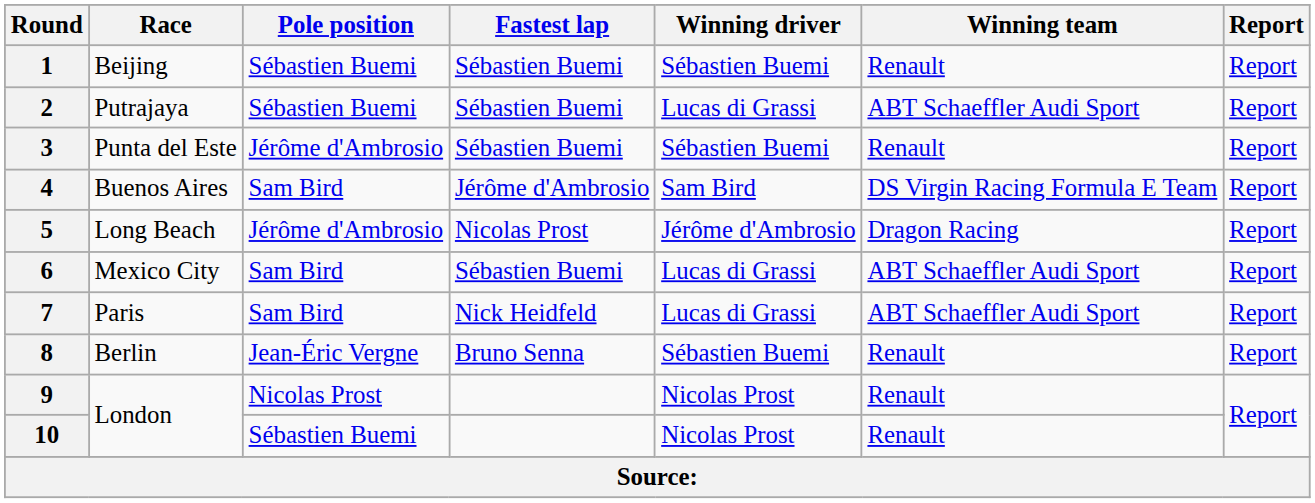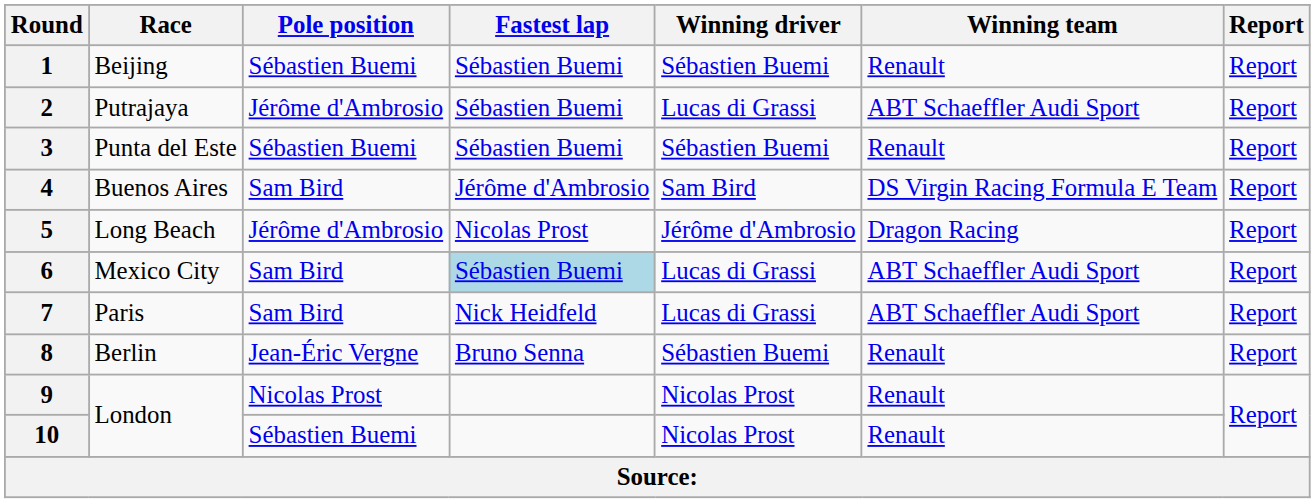2 | Pole position: Sébastien Buemi -> Jérôme d'Ambrosio
3 | Pole position: Jérôme d'Ambrosio -> Sébastien Buemi
6 | Fastest lap: no background -> lightblue background
